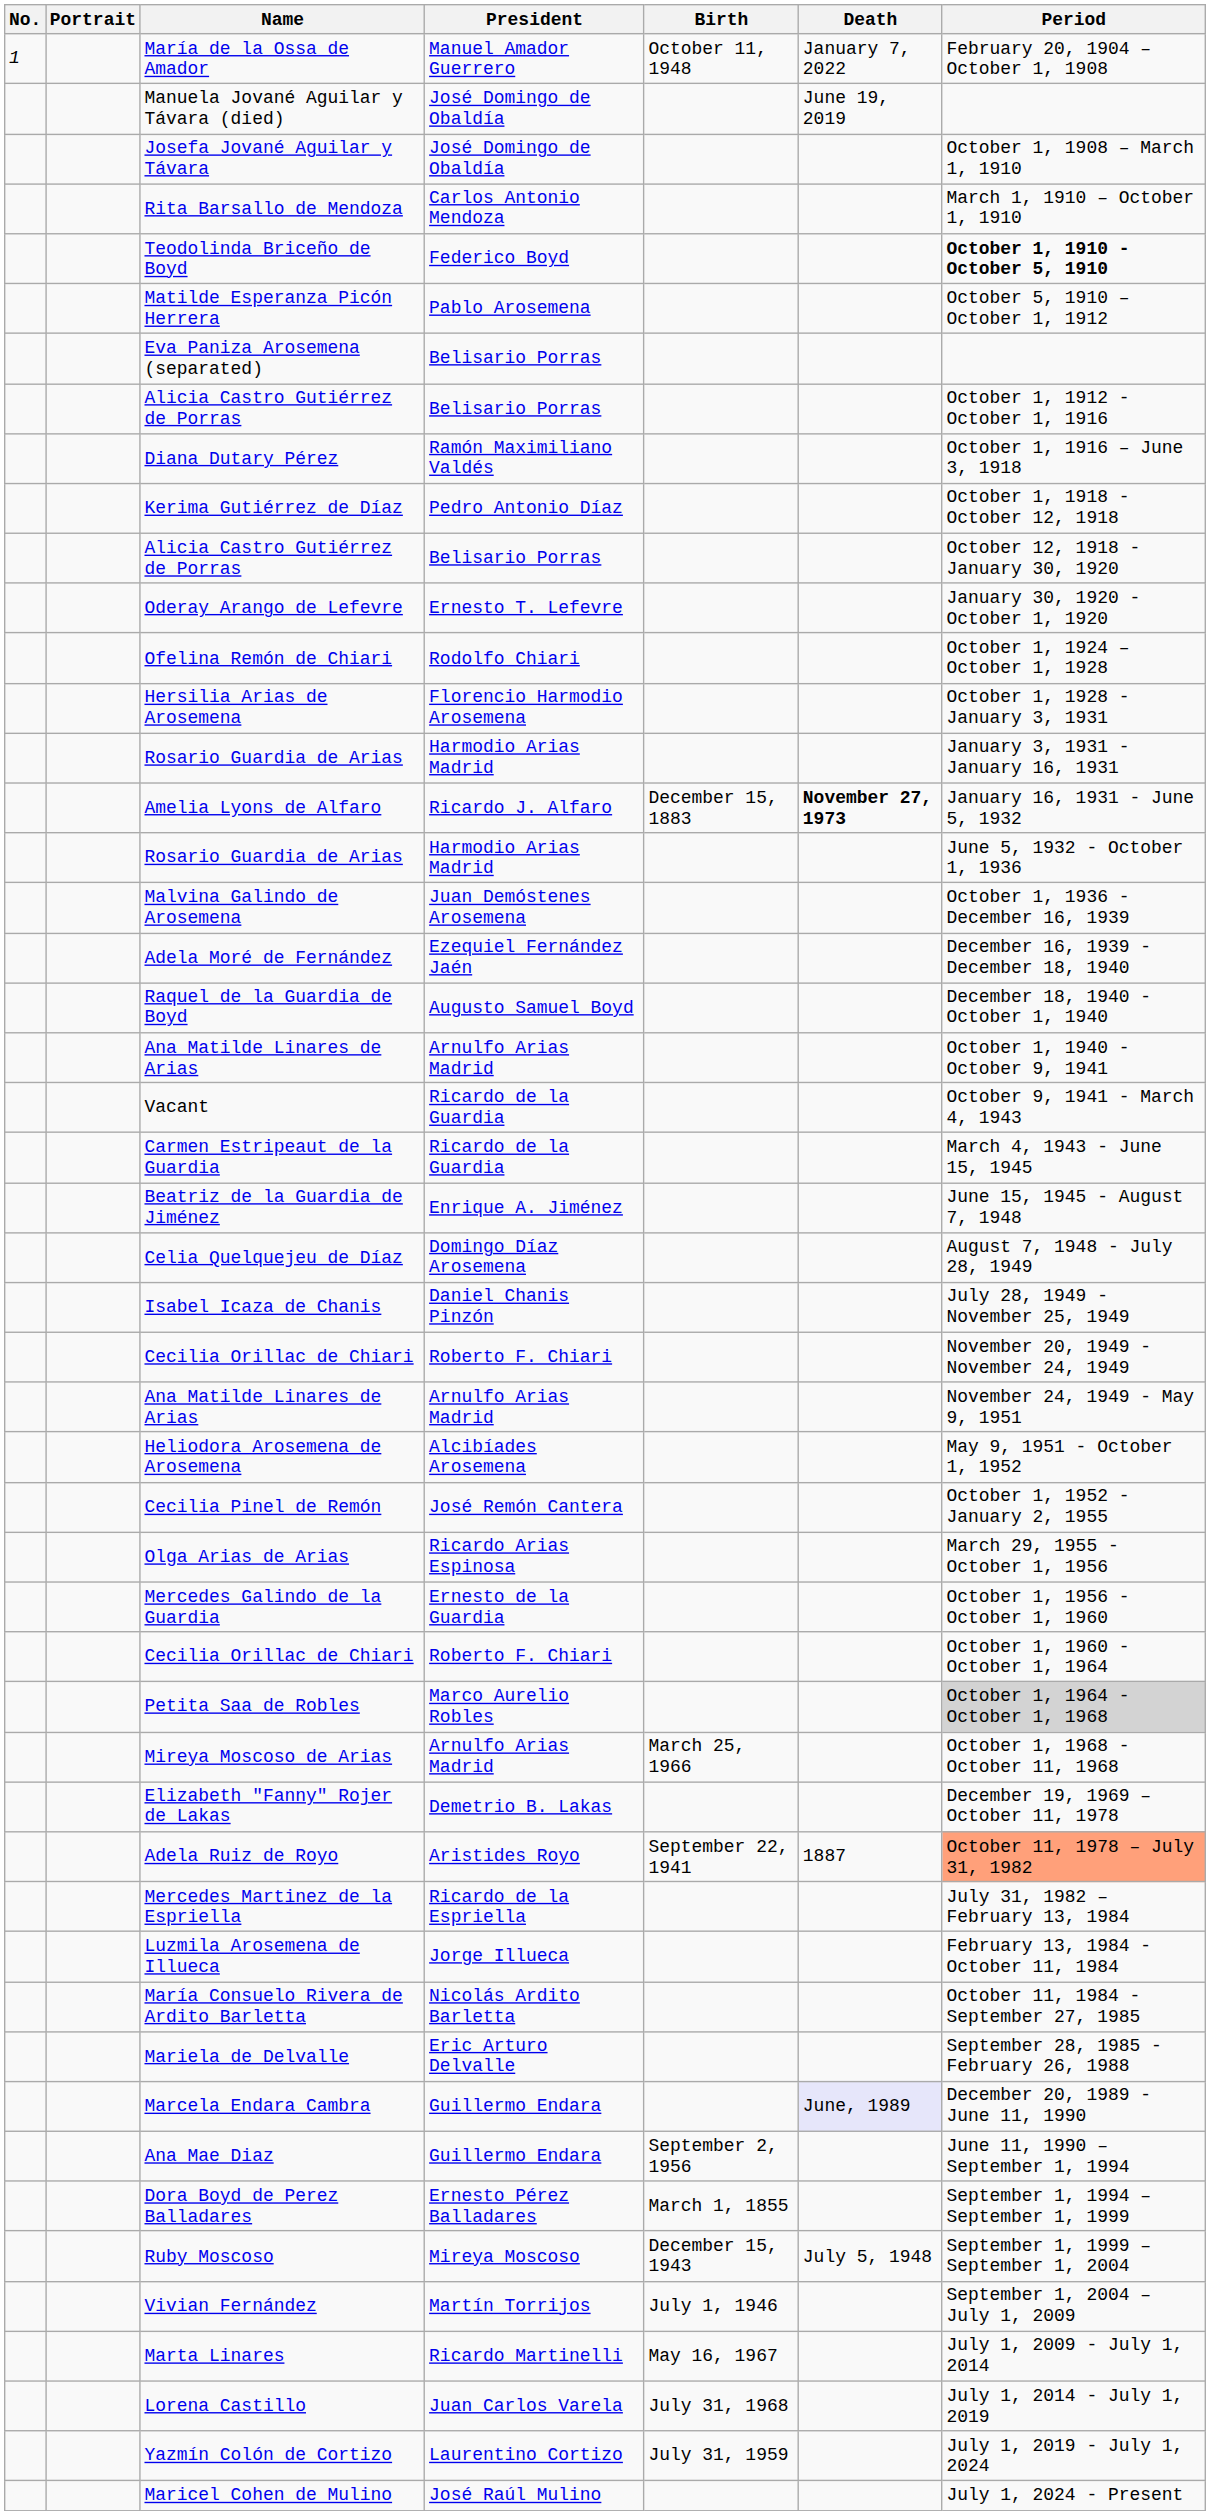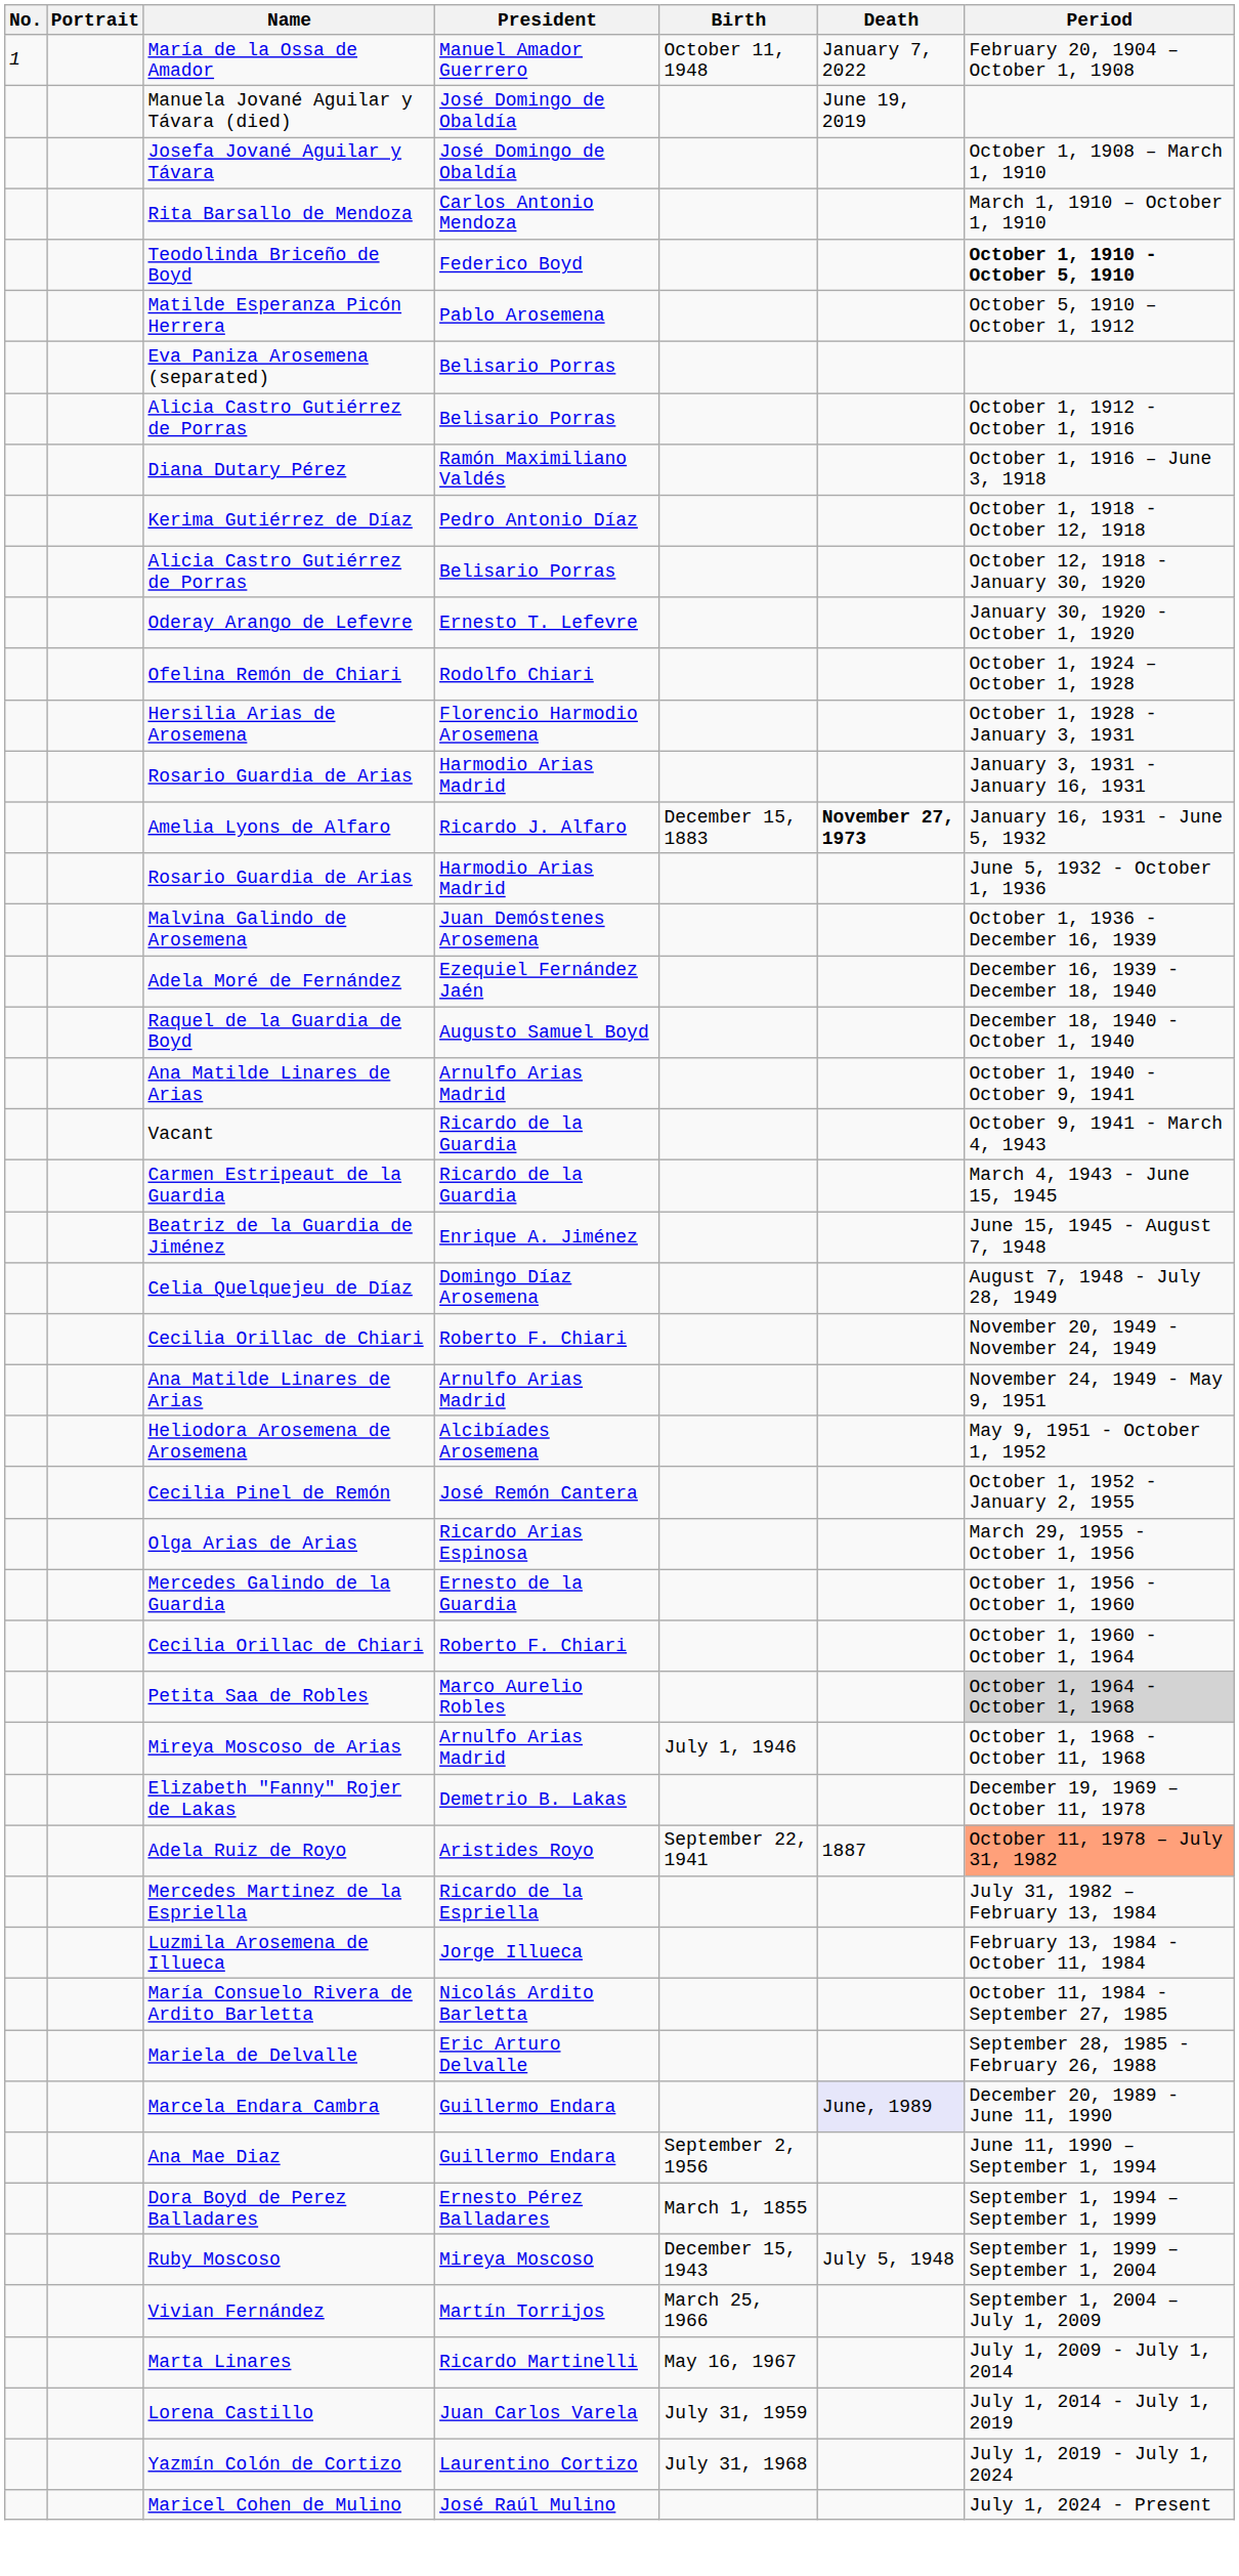- row: Isabel Icaza de Chanis | Daniel Chanis Pinzón | July 28, 1949 - November 25, 1949
Mireya Moscoso de Arias | Birth: March 25, 1966 -> July 1, 1946
Vivian Fernández | Birth: July 1, 1946 -> March 25, 1966
Lorena Castillo | Birth: July 31, 1968 -> July 31, 1959
Yazmín Colón de Cortizo | Birth: July 31, 1959 -> July 31, 1968
